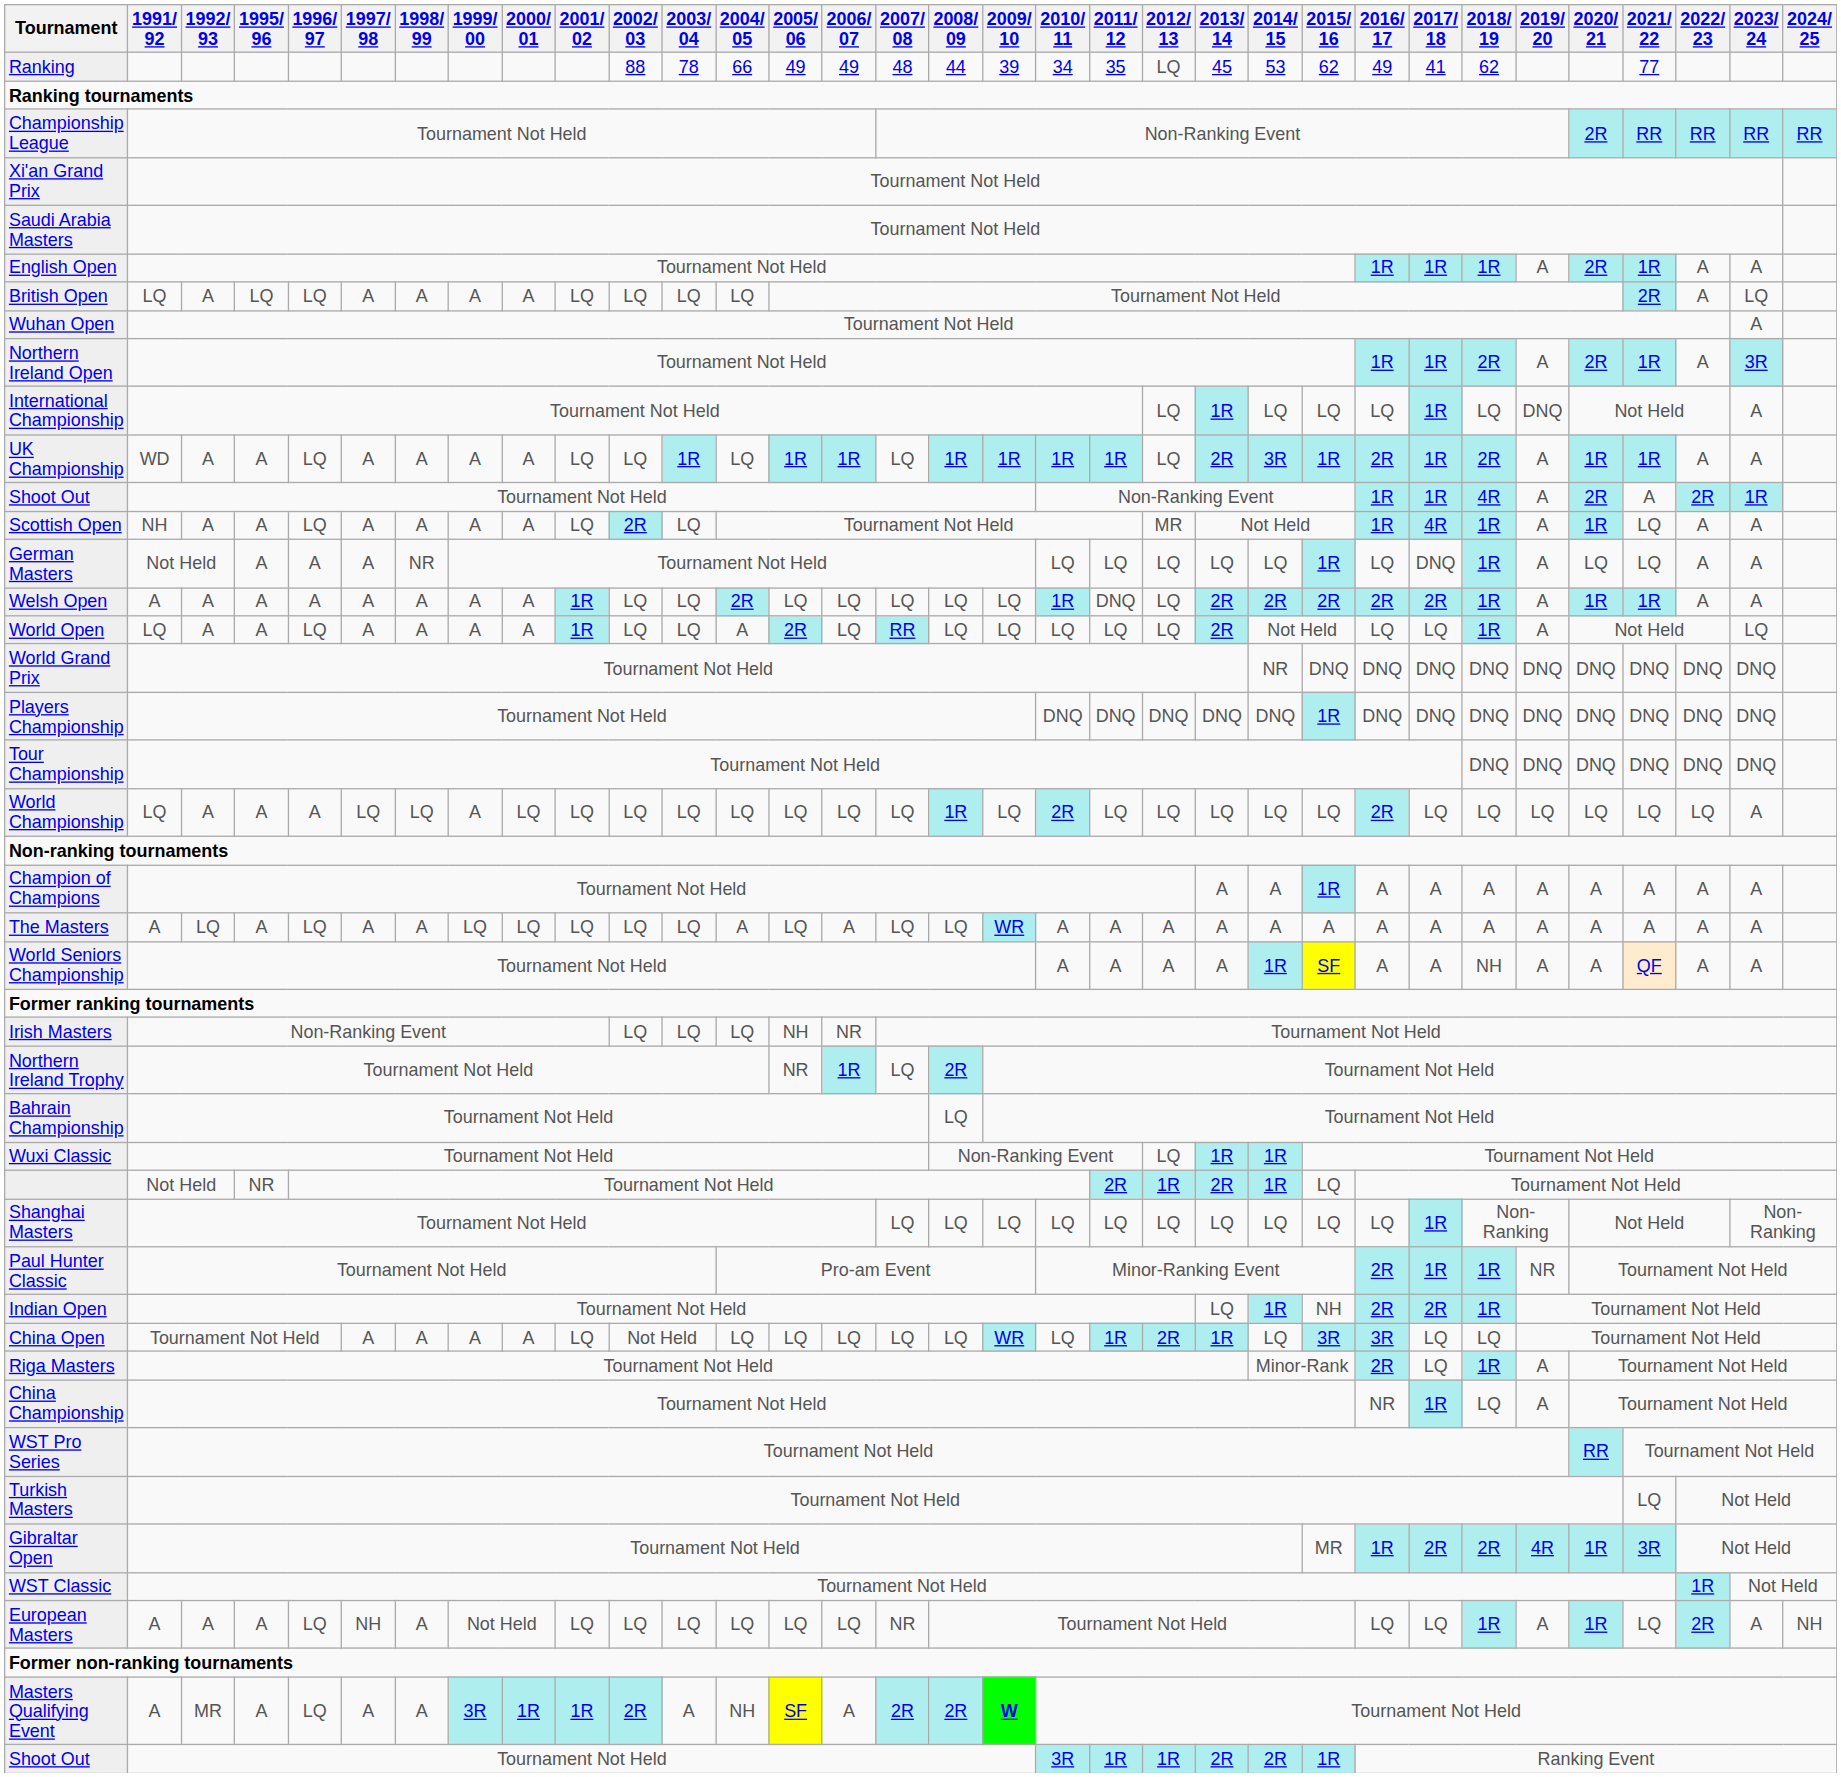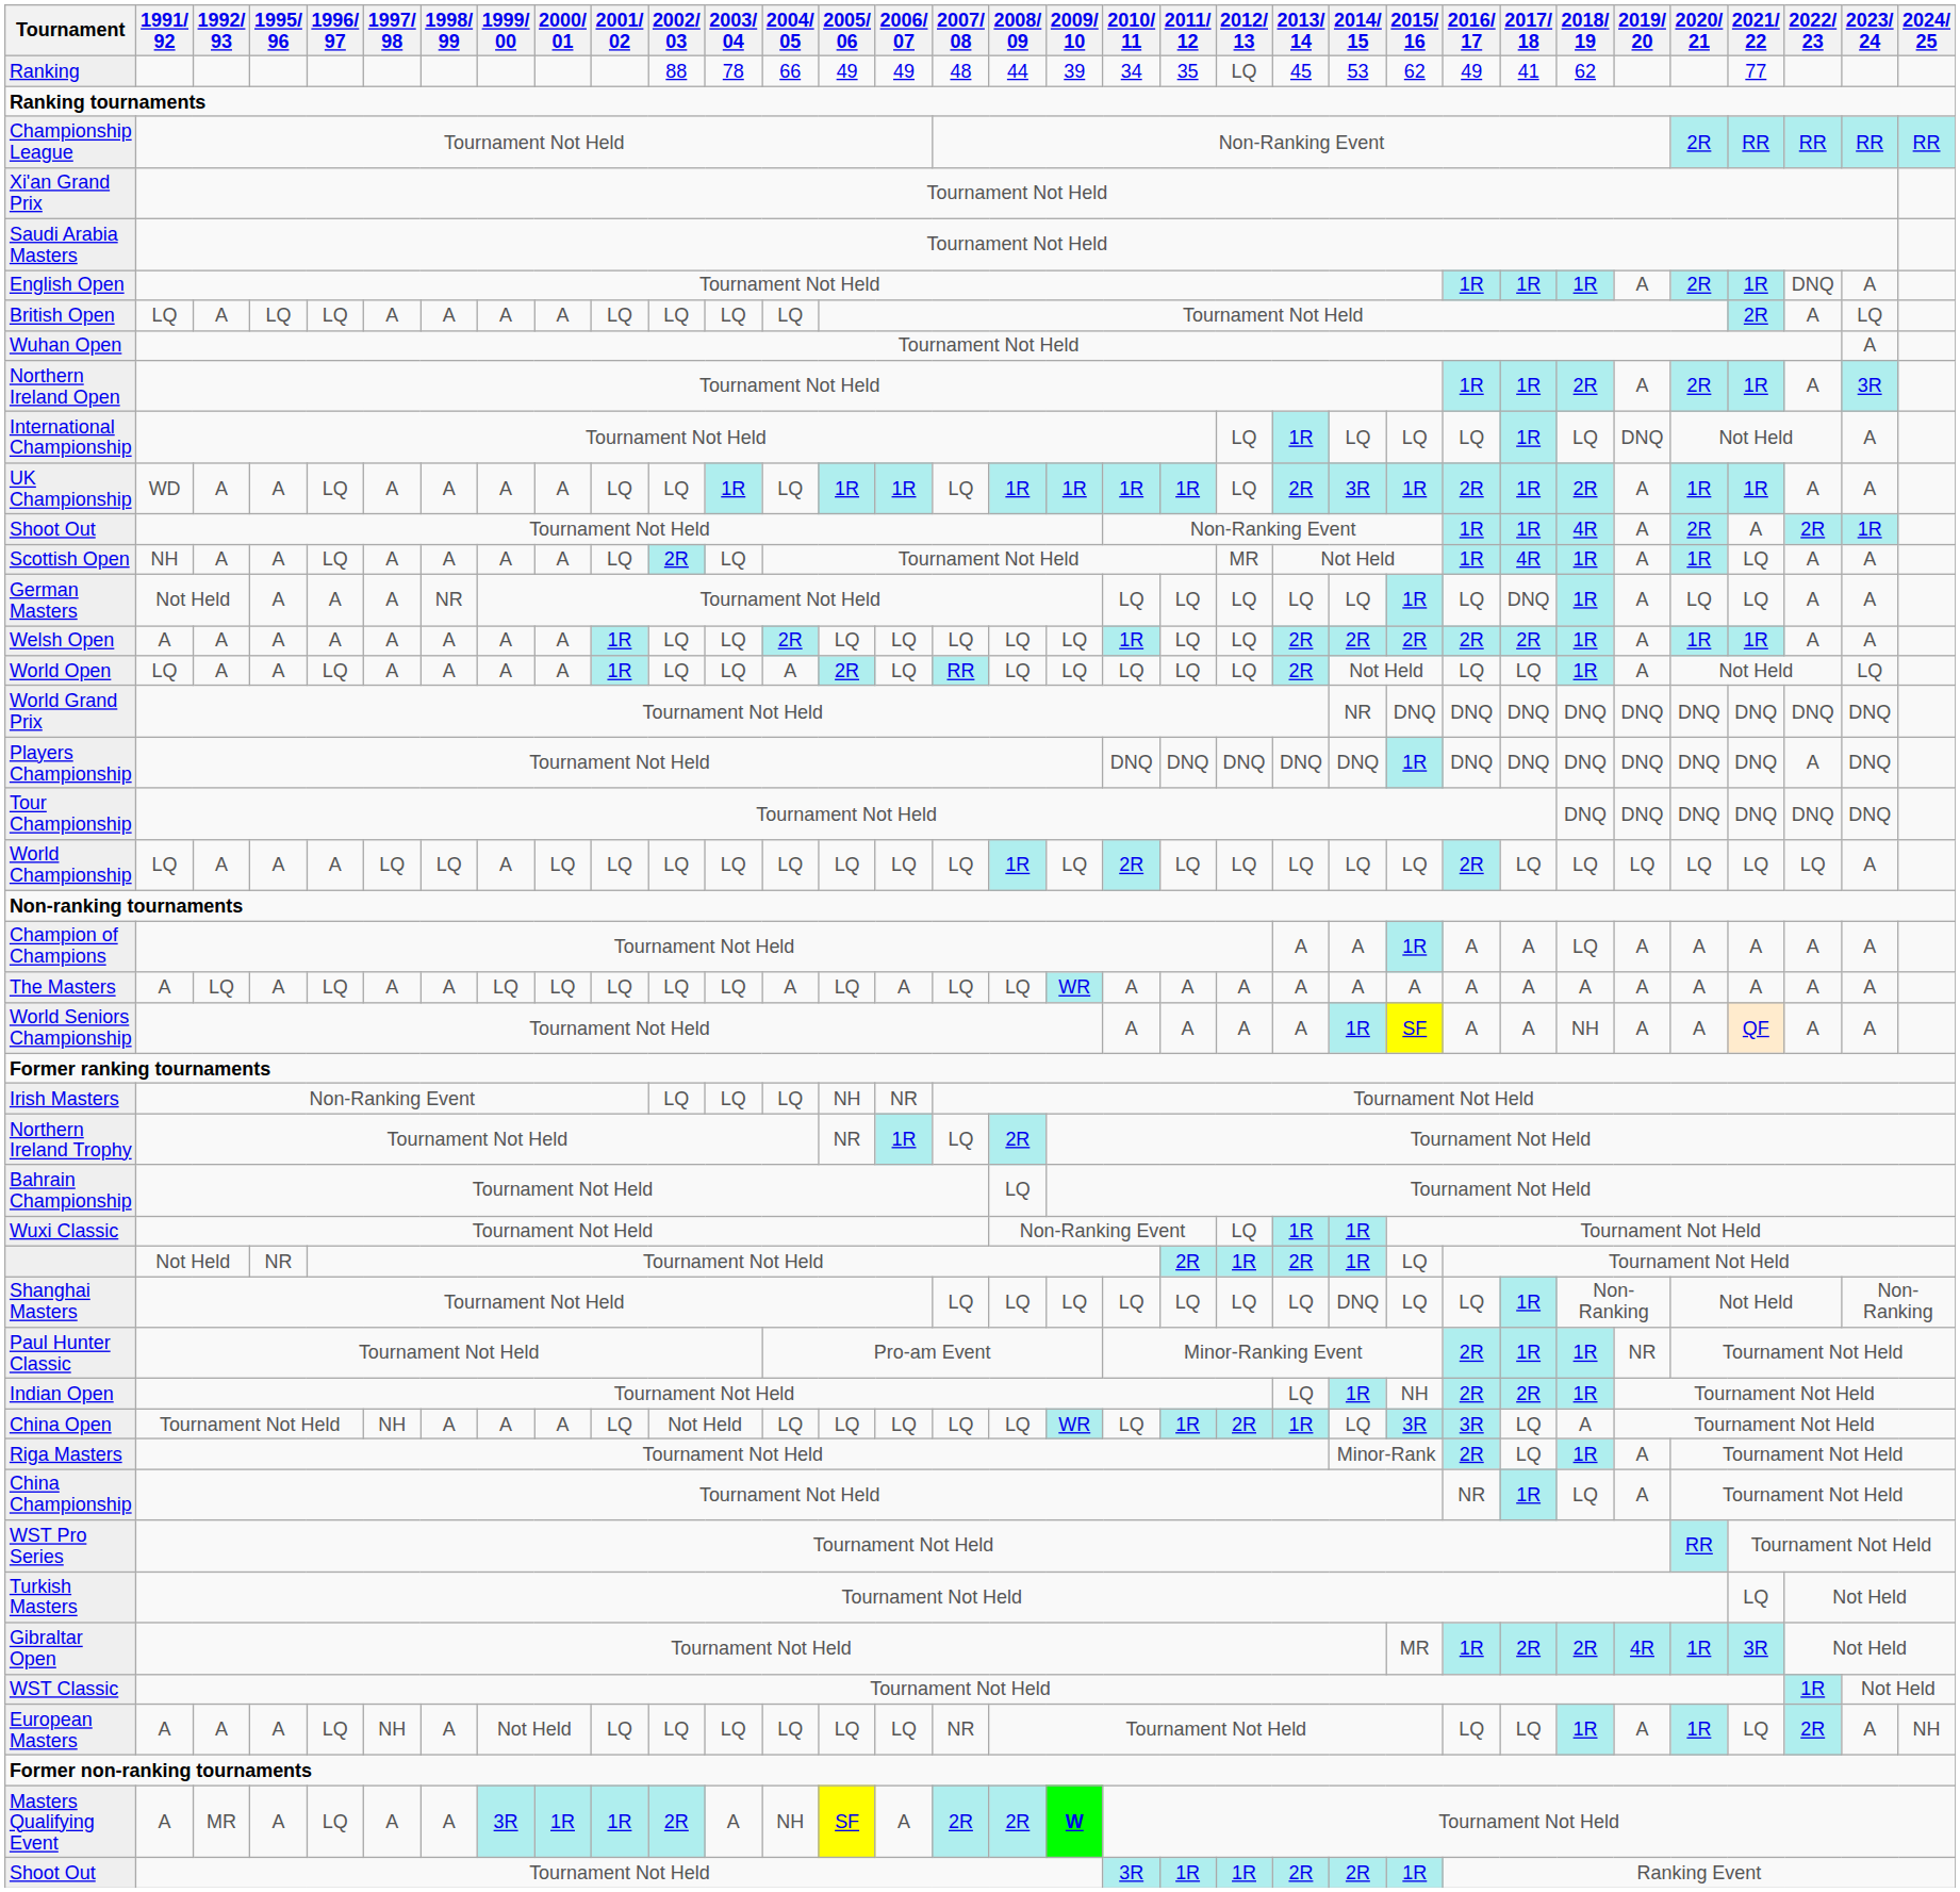English Open | 2022/ 23: A -> DNQ
Welsh Open | 2011/ 12: DNQ -> LQ
Players Championship | 2022/ 23: DNQ -> A
Champion of Champions | 2018/ 19: A -> LQ
Shanghai Masters | 2014/ 15: LQ -> DNQ
China Open | 1997/ 98: A -> NH
China Open | 2018/ 19: LQ -> A
